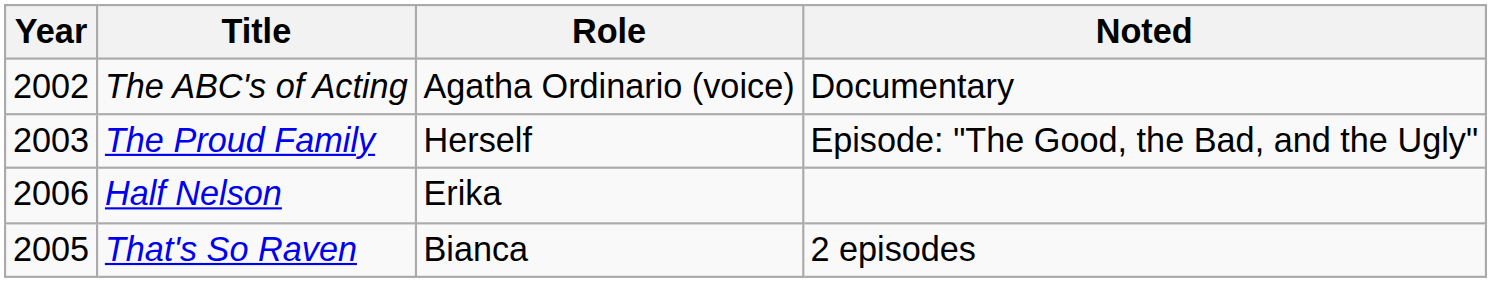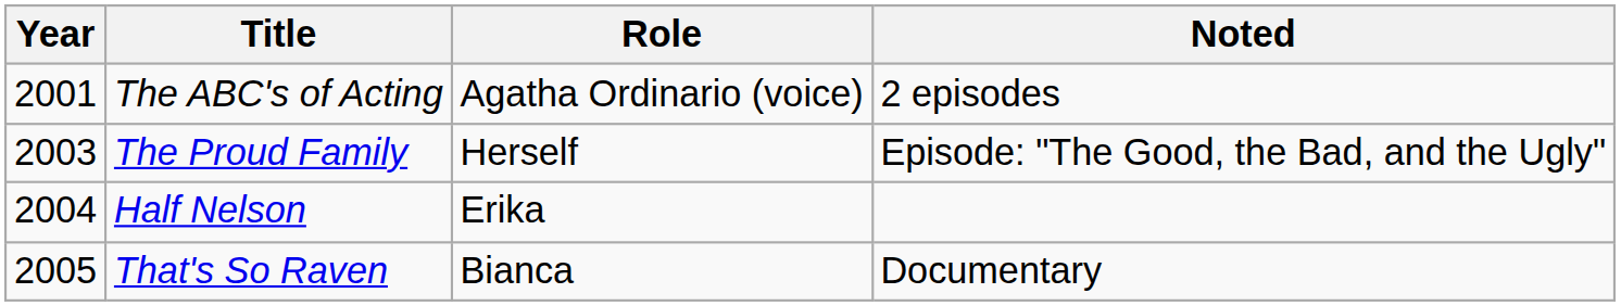The ABC's of Acting | Year: 2002 -> 2001
The ABC's of Acting | Noted: Documentary -> 2 episodes
Half Nelson | Year: 2006 -> 2004
That's So Raven | Noted: 2 episodes -> Documentary
